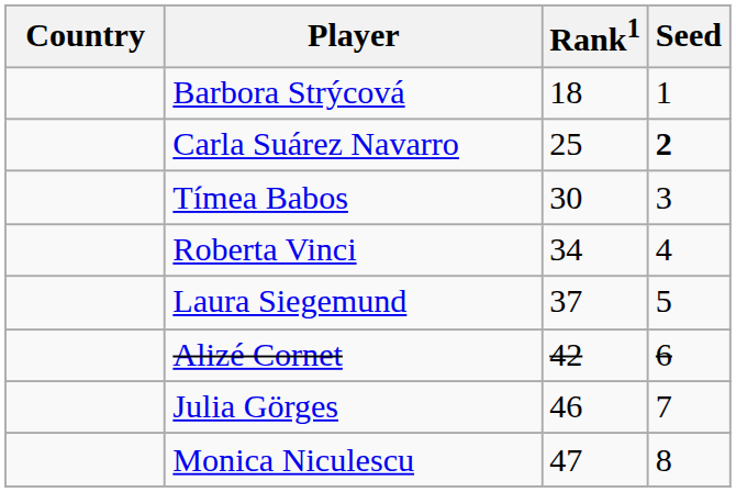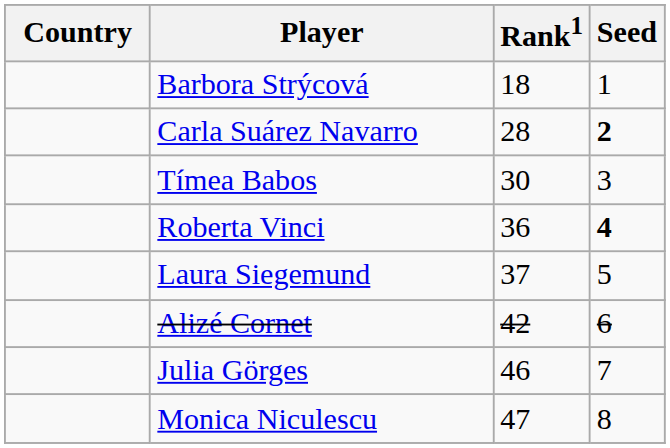Carla Suárez Navarro | Rank1: 25 -> 28
Roberta Vinci | Rank1: 34 -> 36
Roberta Vinci | Seed: normal -> bold
